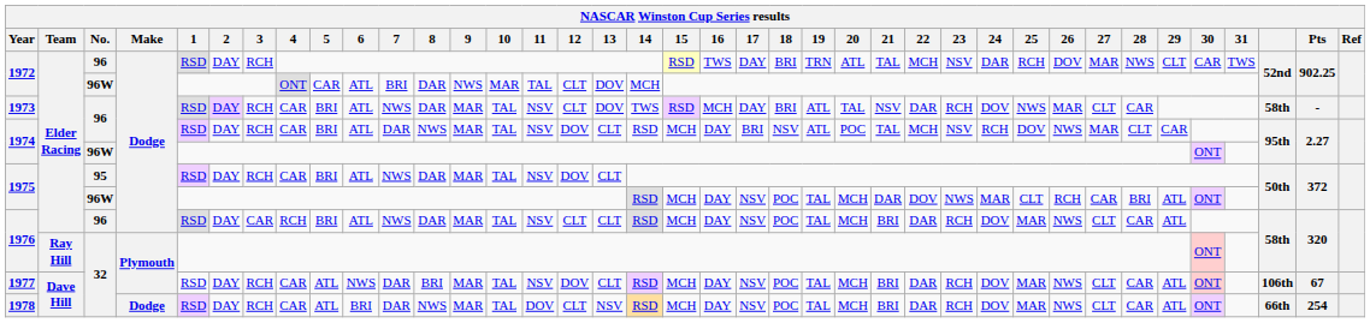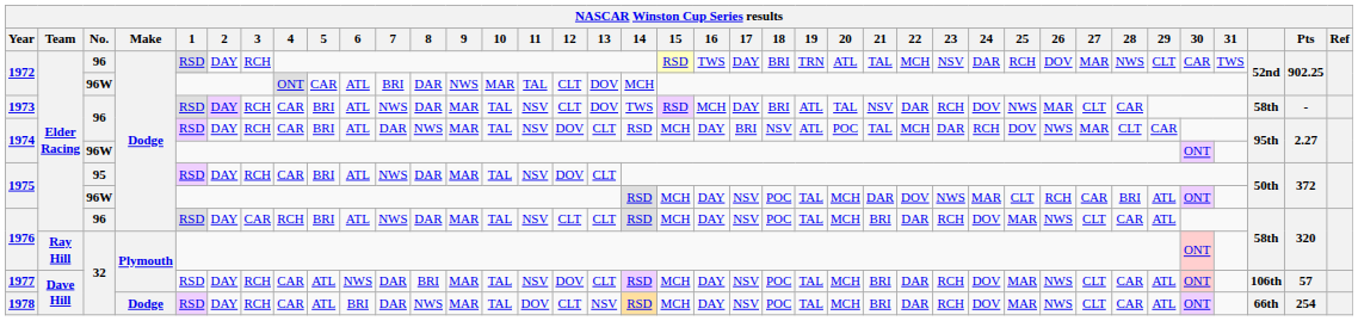1974 / 96 | 23: NSV -> DAR
1977 | Pts: 67 -> 57
